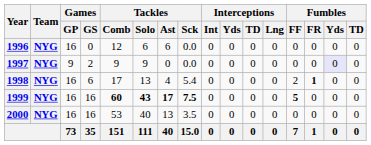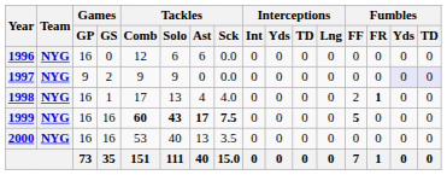1997 | Fumbles / TD: no background -> lavender background
1998 | Games / GS: 6 -> 1
1998 | Tackles / Sck: 5.4 -> 4.0
